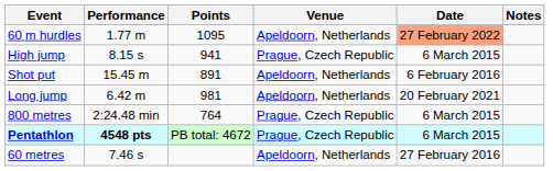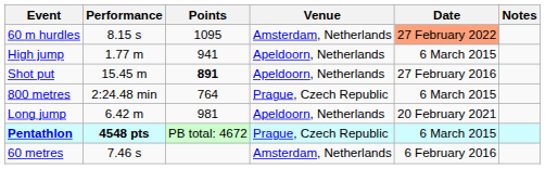60 m hurdles | Performance: 1.77 m -> 8.15 s
60 m hurdles | Venue: Apeldoorn, Netherlands -> Amsterdam, Netherlands
High jump | Performance: 8.15 s -> 1.77 m
High jump | Venue: Prague, Czech Republic -> Apeldoorn, Netherlands
Shot put | Points: normal -> bold
Shot put | Date: 6 February 2016 -> 27 February 2016
rows swapped: Long jump <-> 800 metres
60 metres | Venue: Apeldoorn, Netherlands -> Amsterdam, Netherlands
60 metres | Date: 27 February 2016 -> 6 February 2016
